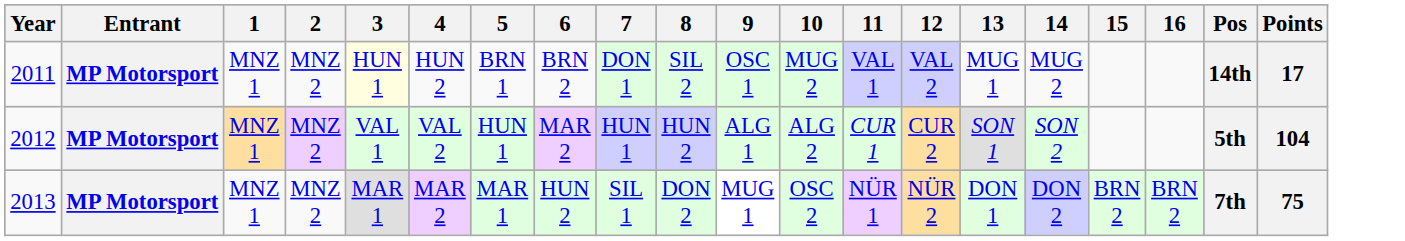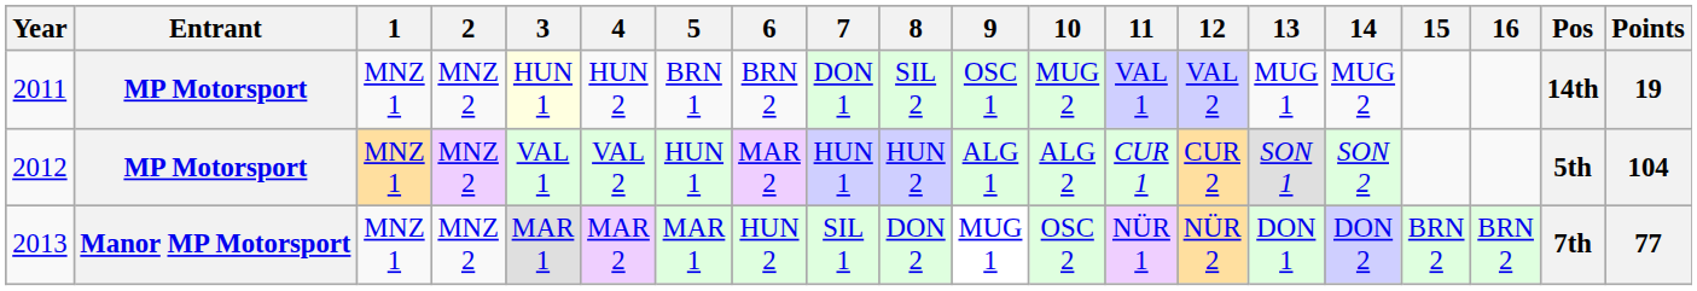2011 | Points: 17 -> 19
2013 | Entrant: MP Motorsport -> Manor MP Motorsport
2013 | Points: 75 -> 77
